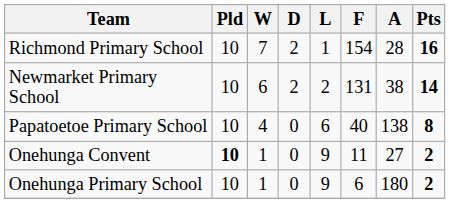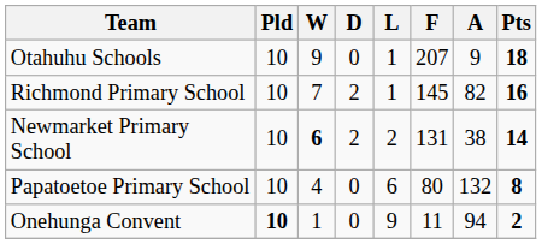+ row: Otahuhu Schools | 10 | 9 | 0 | 1 | 207 | 9 | 18
Richmond Primary School | F: 154 -> 145
Richmond Primary School | A: 28 -> 82
Newmarket Primary School | W: normal -> bold
Papatoetoe Primary School | F: 40 -> 80
Papatoetoe Primary School | A: 138 -> 132
Onehunga Convent | A: 27 -> 94
- row: Onehunga Primary School | 10 | 1 | 0 | 9 | 6 | 180 | 2
